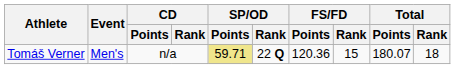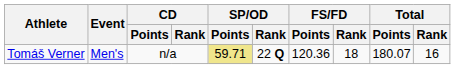Tomáš Verner | FS/FD / Rank: 15 -> 18
Tomáš Verner | Total / Rank: 18 -> 16
